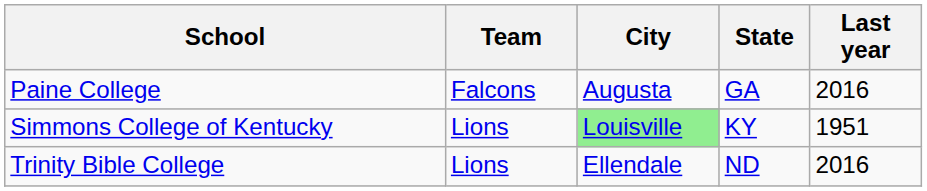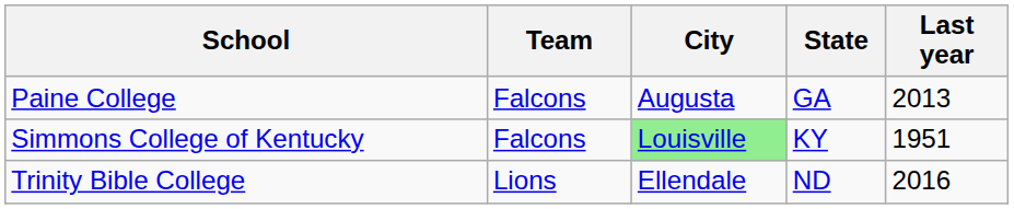Paine College | Last year: 2016 -> 2013
Simmons College of Kentucky | Team: Lions -> Falcons
